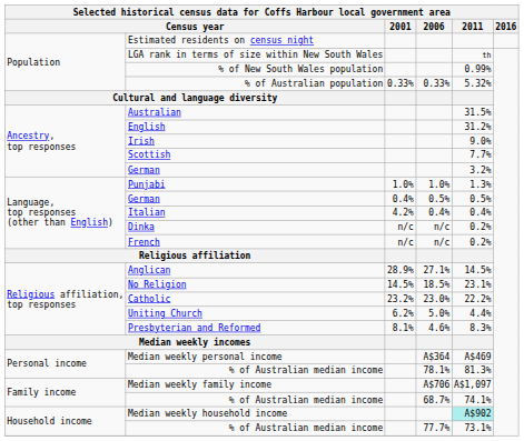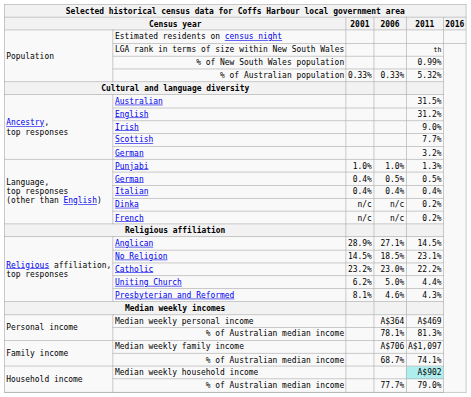Italian | 2001: 4.2% -> 0.4%
Presbyterian and Reformed | 2011: 8.3% -> 4.3%
Household income / % of Australian median income | 2011: 73.1% -> 79.0%
